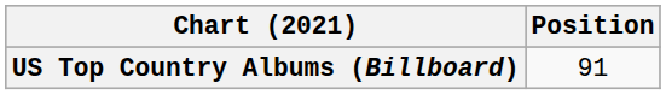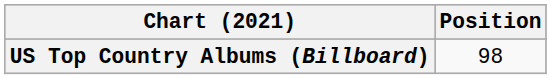US Top Country Albums (Billboard) | Position: 91 -> 98
